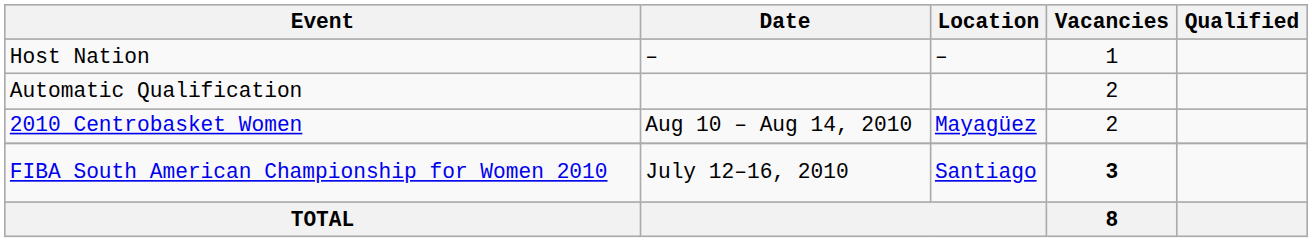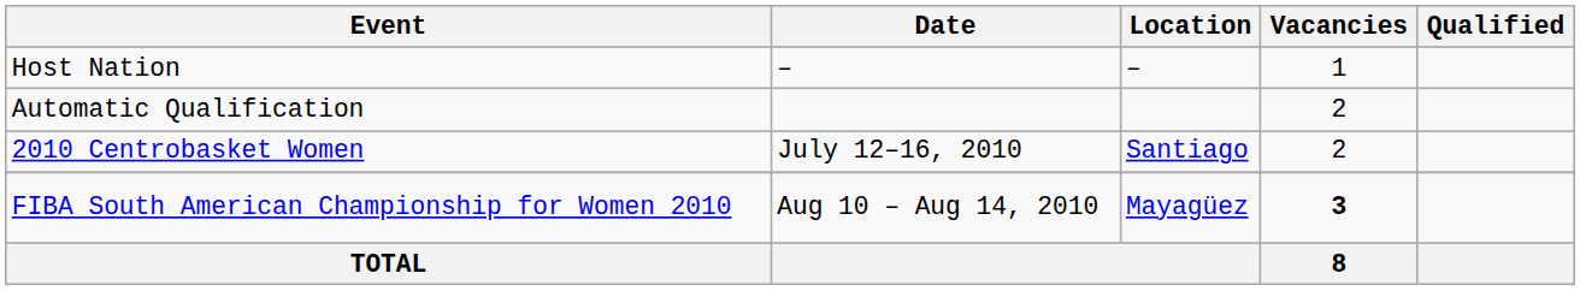2010 Centrobasket Women | Date: Aug 10 – Aug 14, 2010 -> July 12–16, 2010
2010 Centrobasket Women | Location: Mayagüez -> Santiago
FIBA South American Championship for Women 2010 | Date: July 12–16, 2010 -> Aug 10 – Aug 14, 2010
FIBA South American Championship for Women 2010 | Location: Santiago -> Mayagüez
